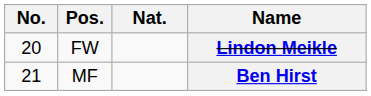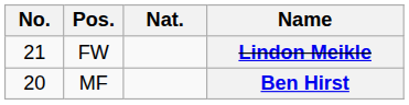Lindon Meikle | No.: 20 -> 21
Ben Hirst | No.: 21 -> 20
